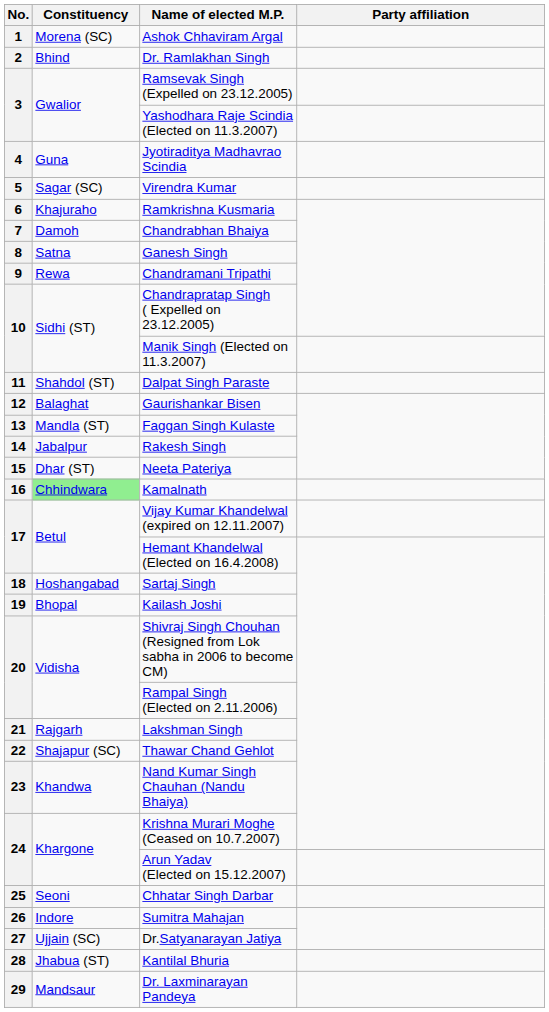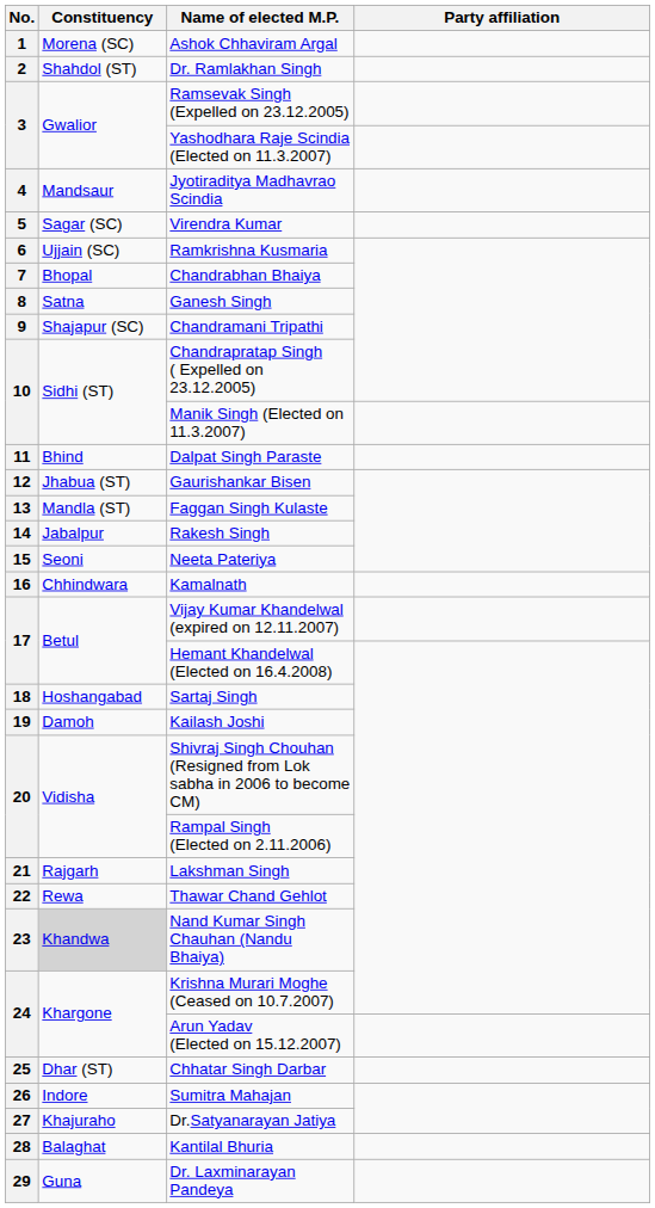Dr. Ramlakhan Singh | Constituency: Bhind -> Shahdol (ST)
Jyotiraditya Madhavrao Scindia | Constituency: Guna -> Mandsaur
Ramkrishna Kusmaria | Constituency: Khajuraho -> Ujjain (SC)
Chandrabhan Bhaiya | Constituency: Damoh -> Bhopal
Chandramani Tripathi | Constituency: Rewa -> Shajapur (SC)
Dalpat Singh Paraste | Constituency: Shahdol (ST) -> Bhind
Gaurishankar Bisen | Constituency: Balaghat -> Jhabua (ST)
Neeta Pateriya | Constituency: Dhar (ST) -> Seoni
Kamalnath | Constituency: lightgreen background -> no background
Kailash Joshi | Constituency: Bhopal -> Damoh
Thawar Chand Gehlot | Constituency: Shajapur (SC) -> Rewa
Nand Kumar Singh Chauhan (Nandu Bhaiya) | Constituency: no background -> lightgrey background
Chhatar Singh Darbar | Constituency: Seoni -> Dhar (ST)
Dr.Satyanarayan Jatiya | Constituency: Ujjain (SC) -> Khajuraho
Kantilal Bhuria | Constituency: Jhabua (ST) -> Balaghat
Dr. Laxminarayan Pandeya | Constituency: Mandsaur -> Guna
